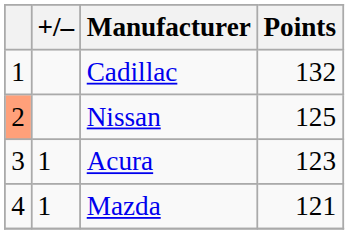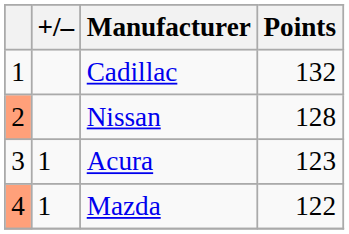Nissan | Points: 125 -> 128
Mazda | column 1: no background -> lightsalmon background
Mazda | Points: 121 -> 122
